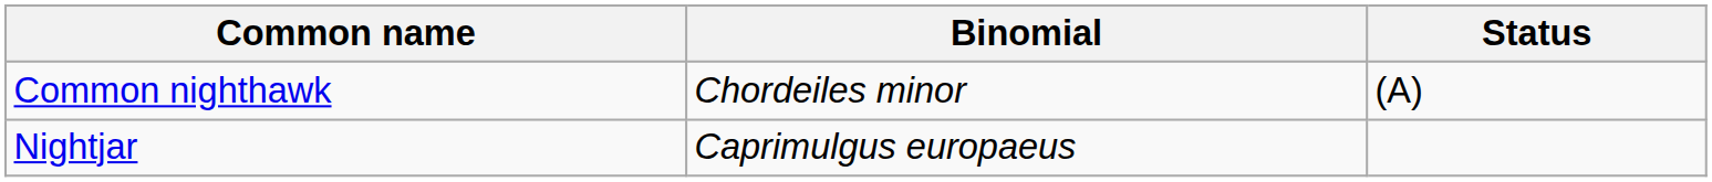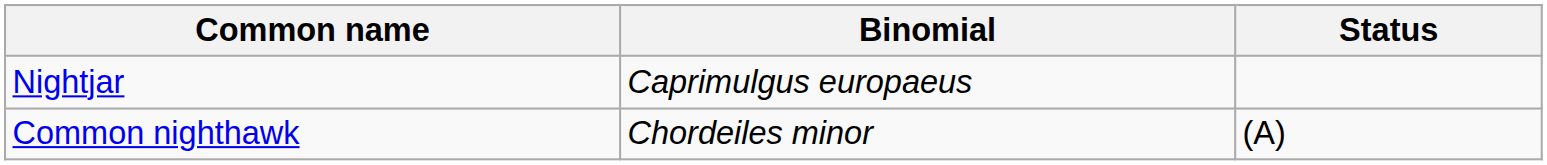rows swapped: Common nighthawk <-> Nightjar
